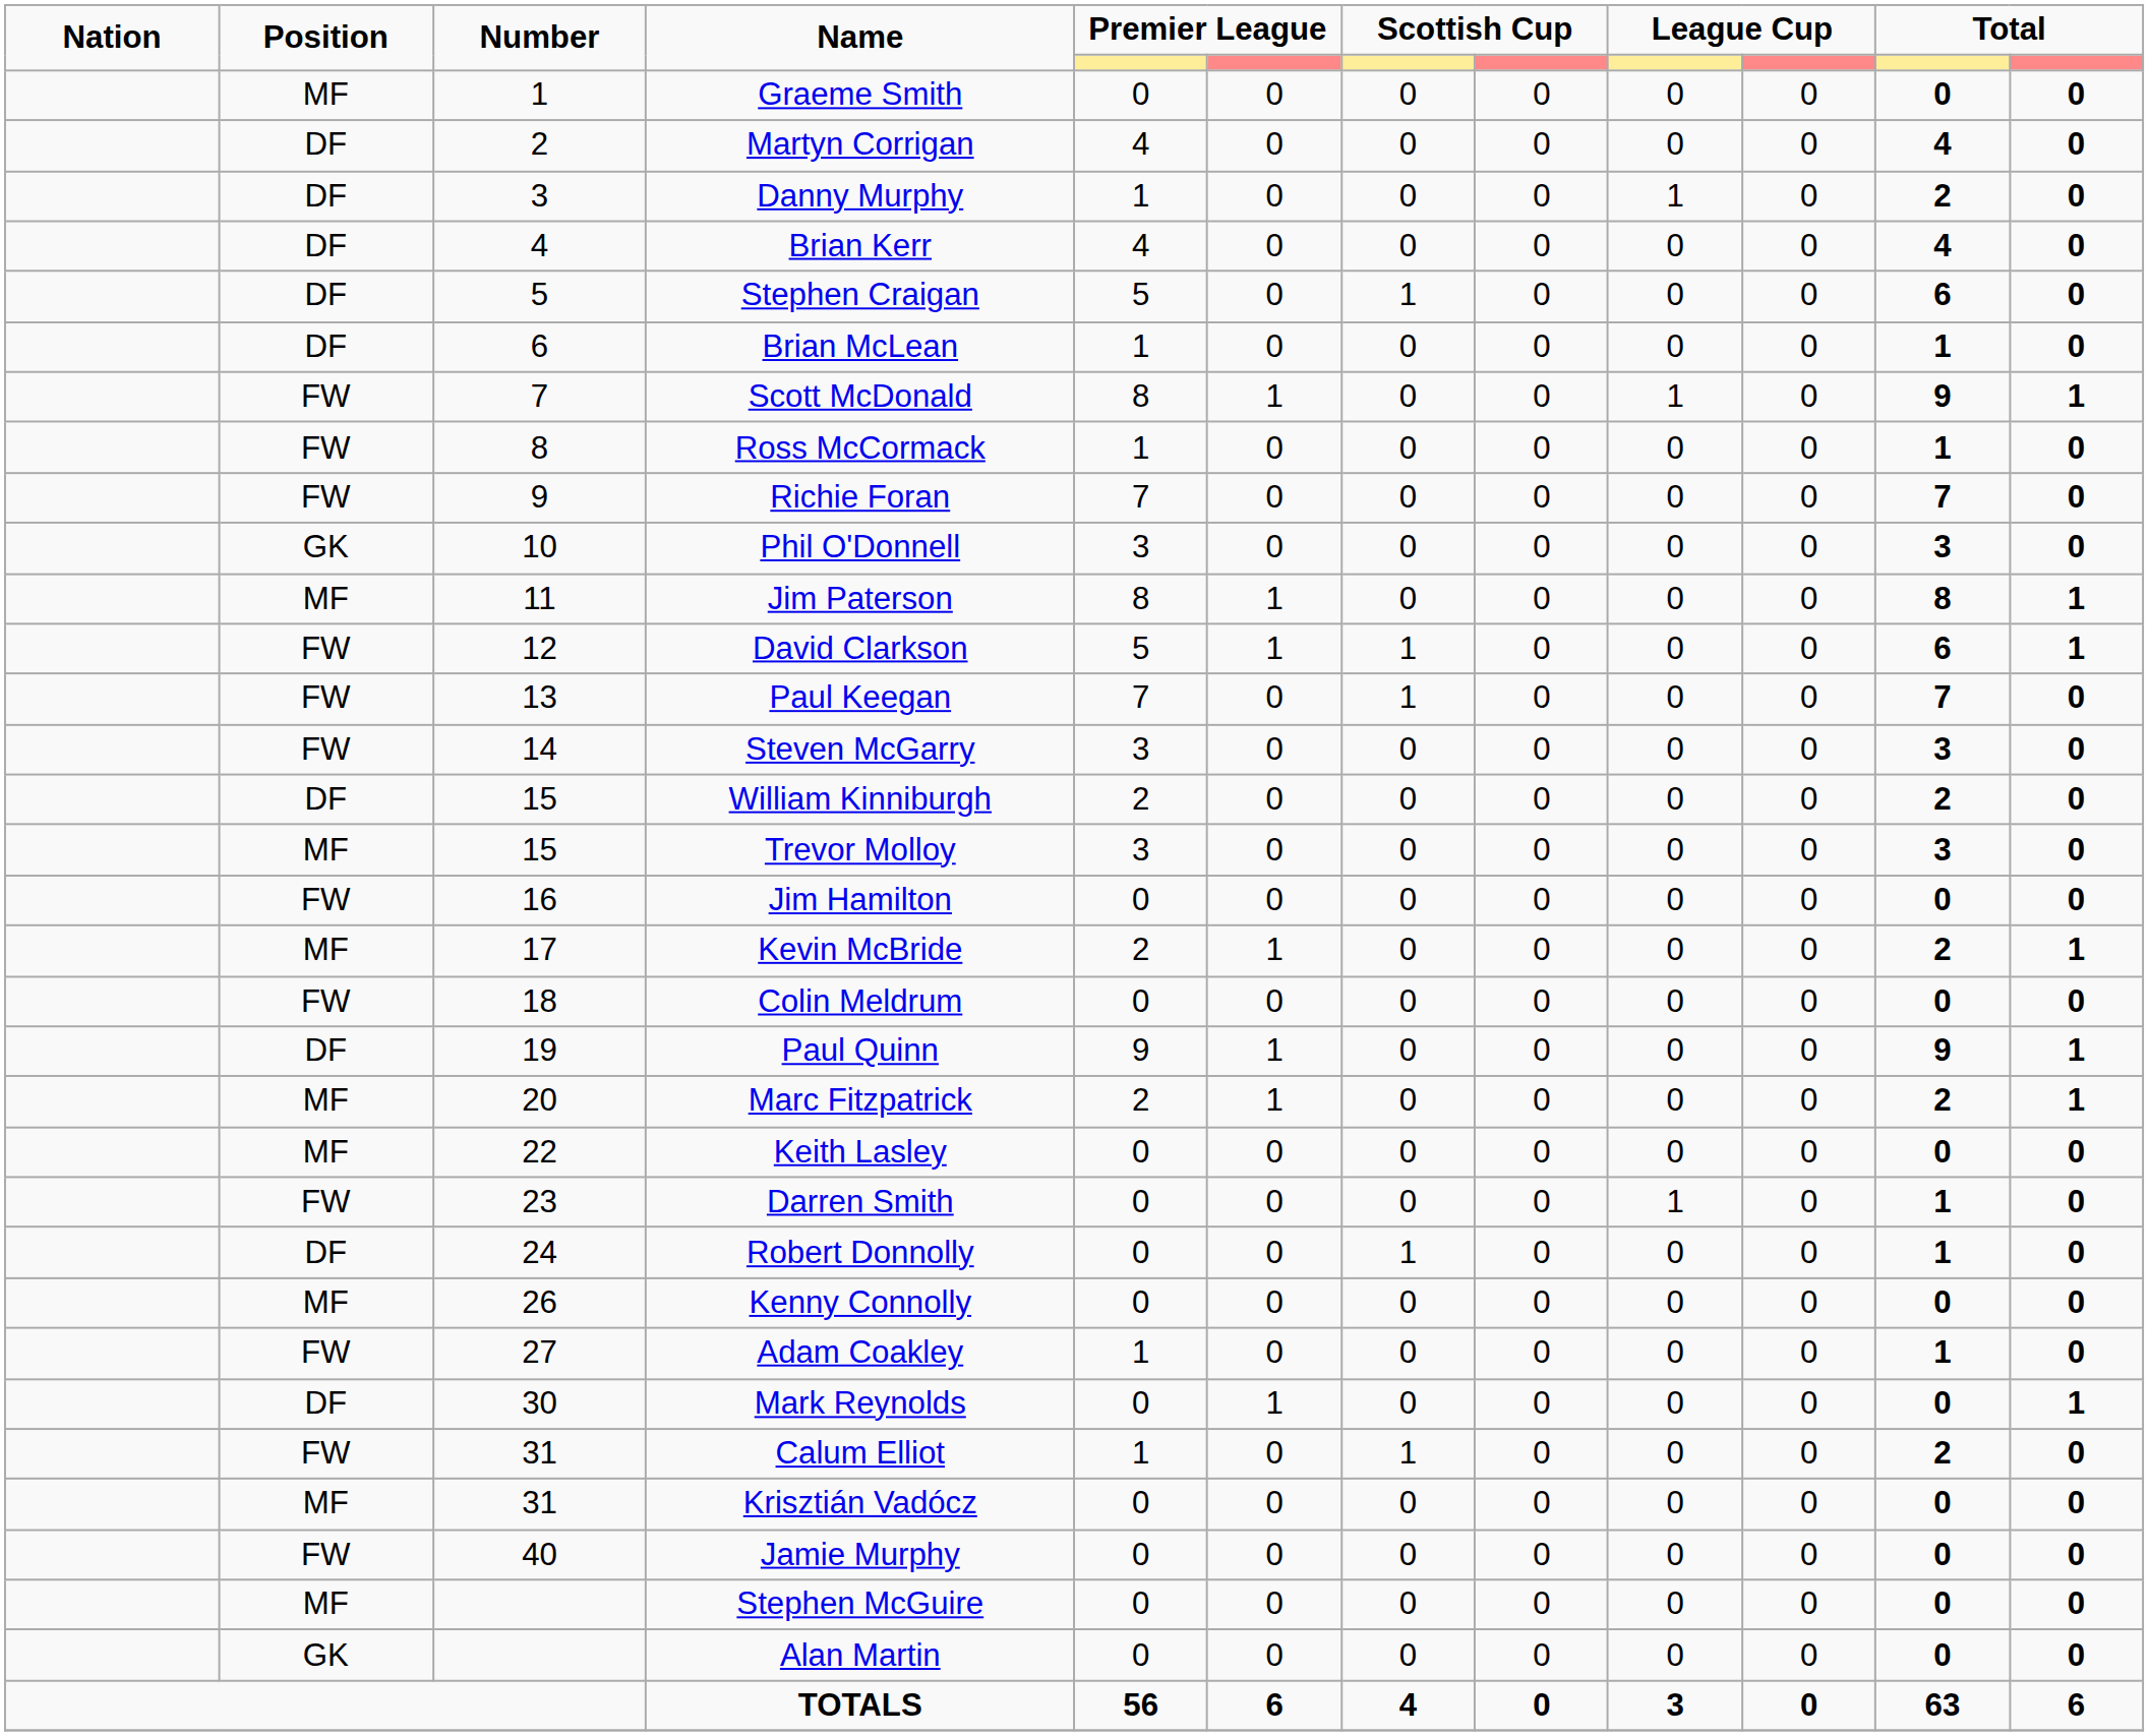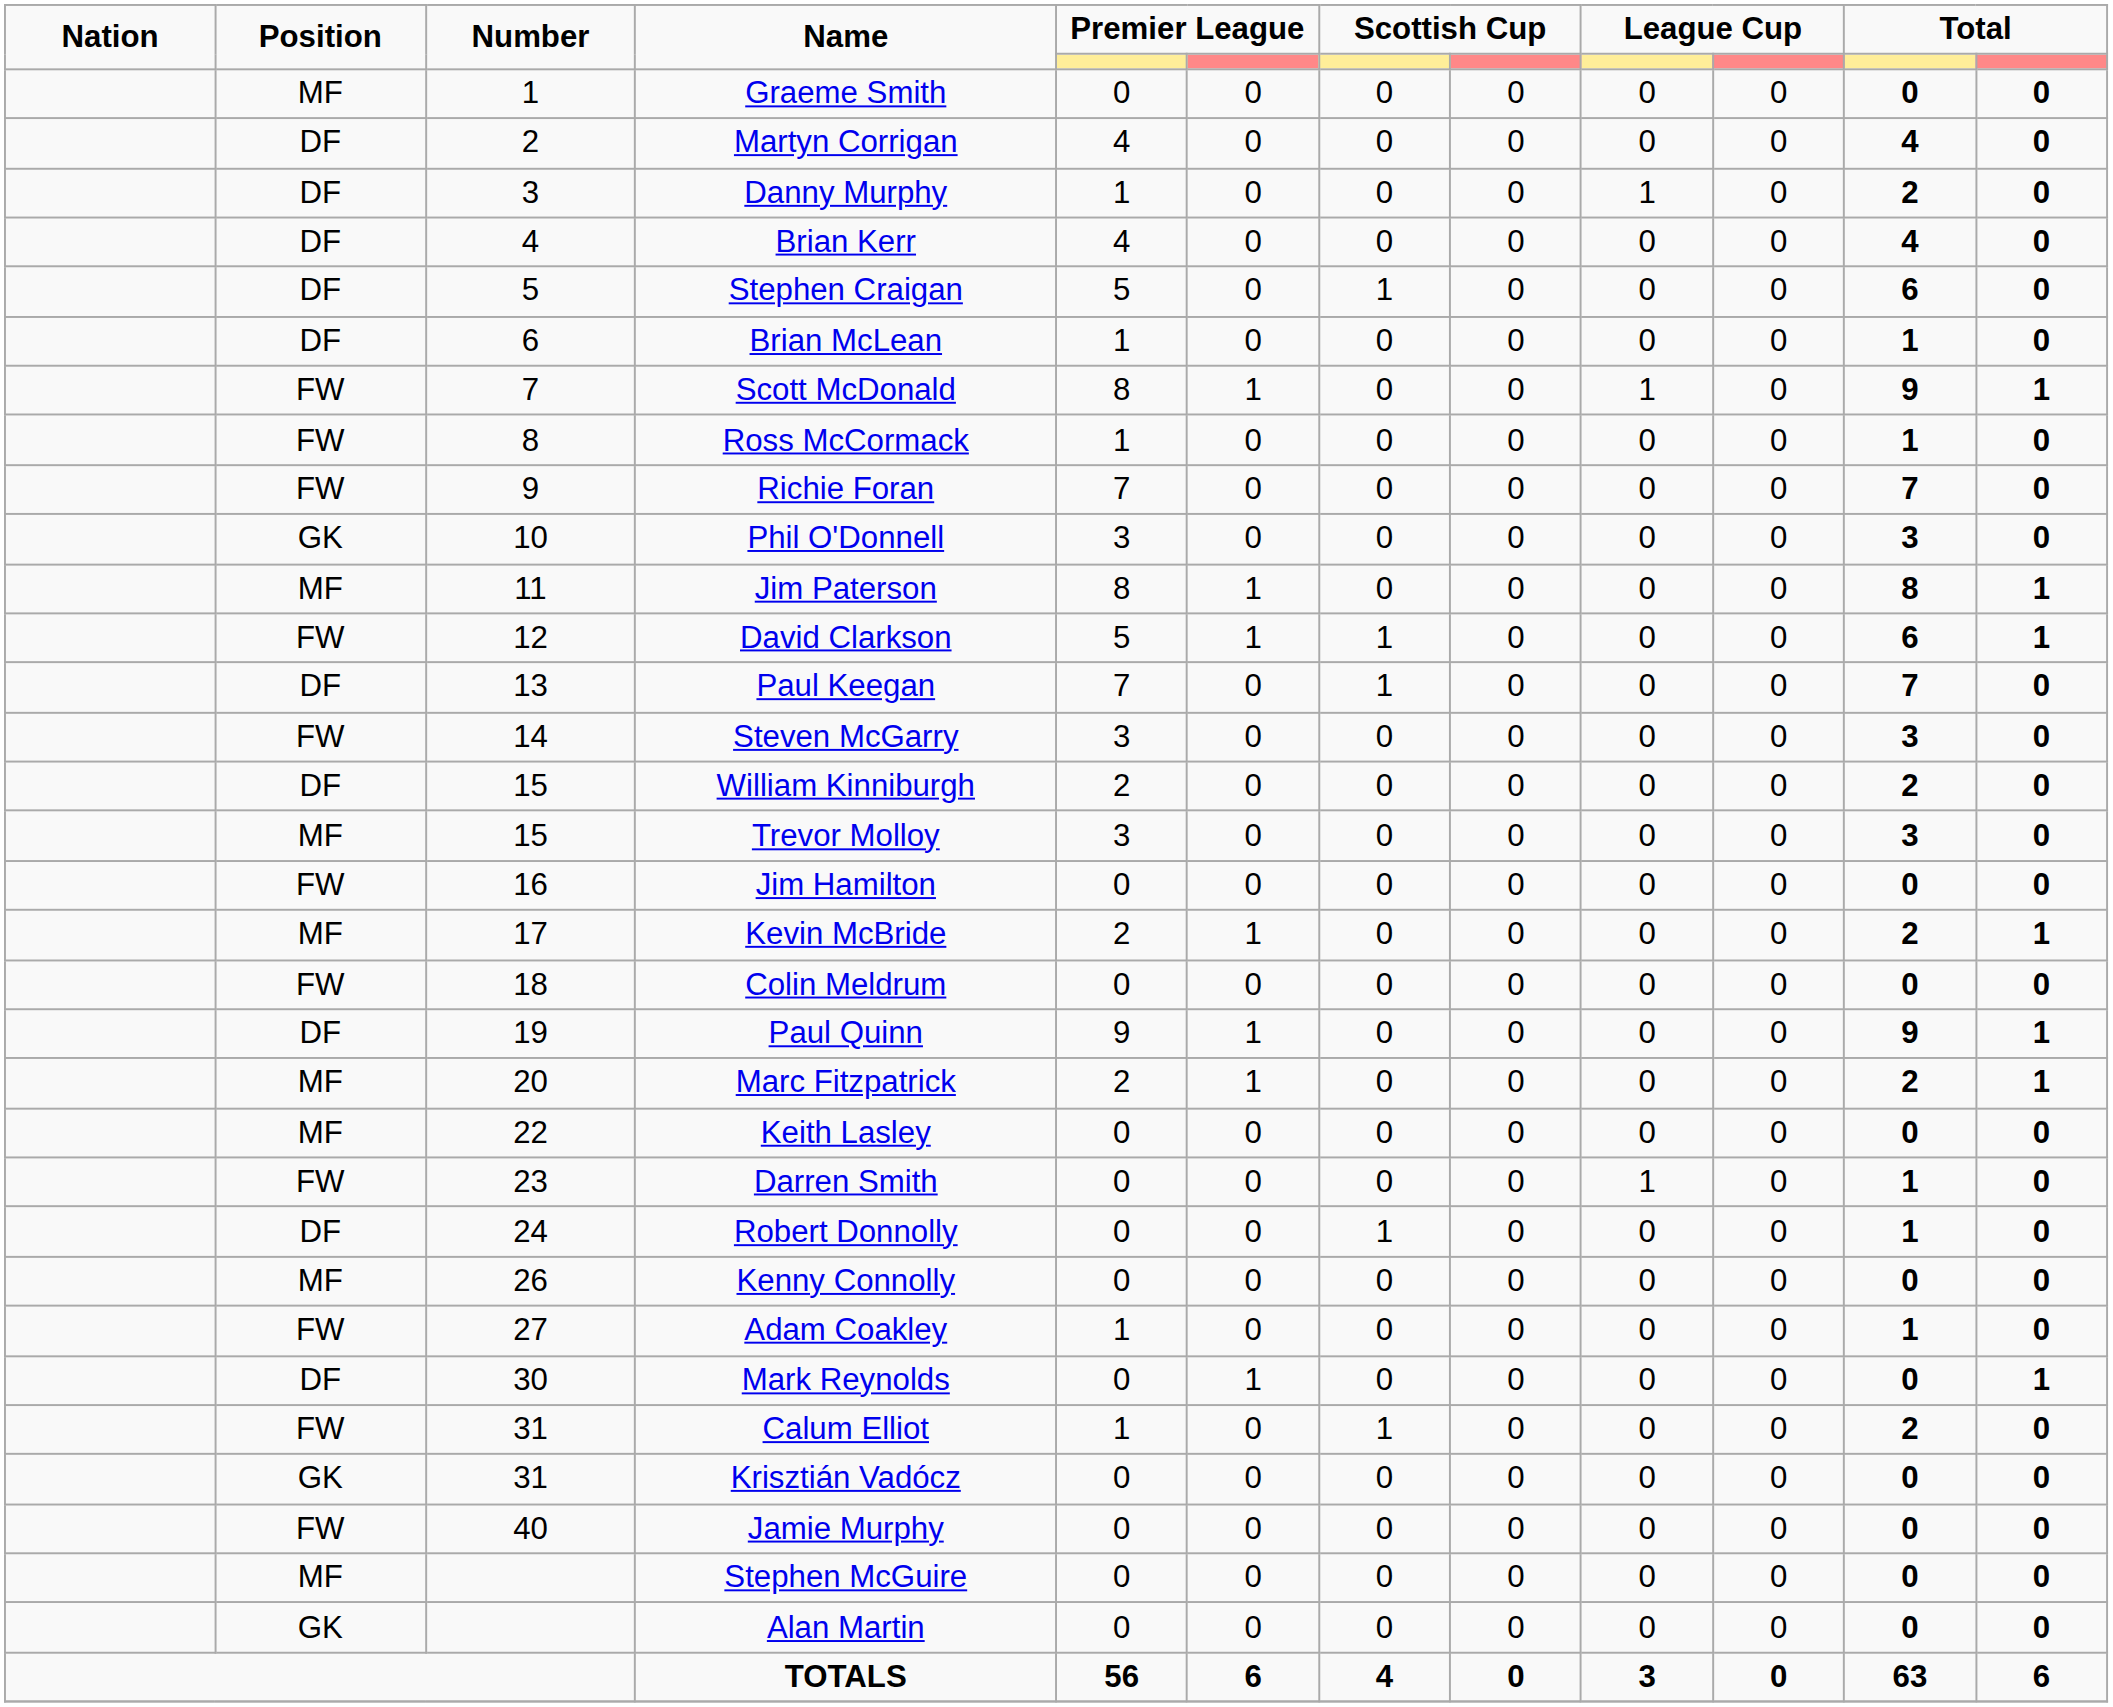Paul Keegan | Position: FW -> DF
Krisztián Vadócz | Position: MF -> GK
